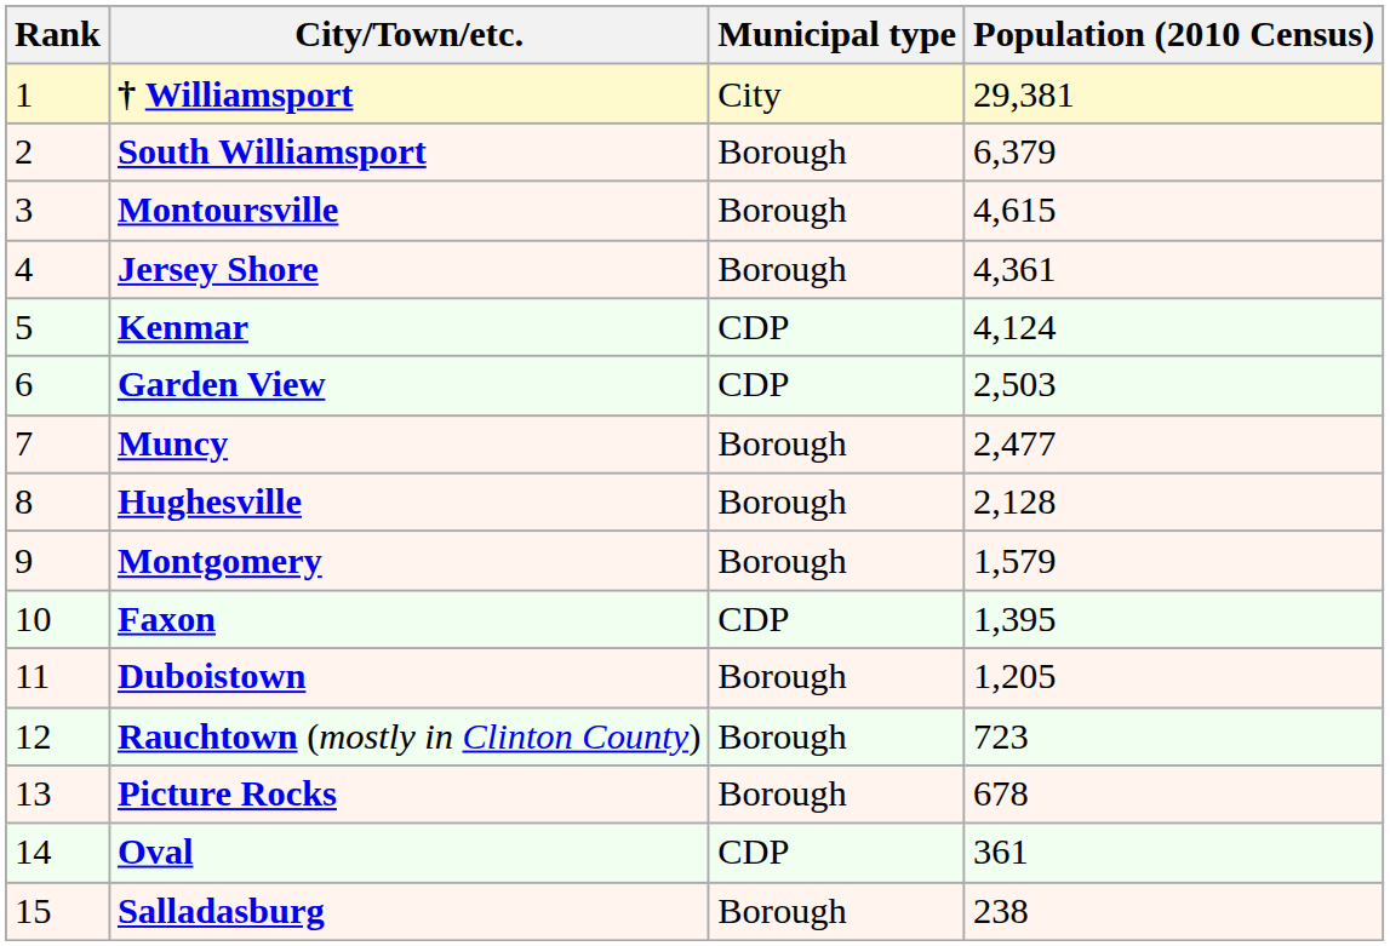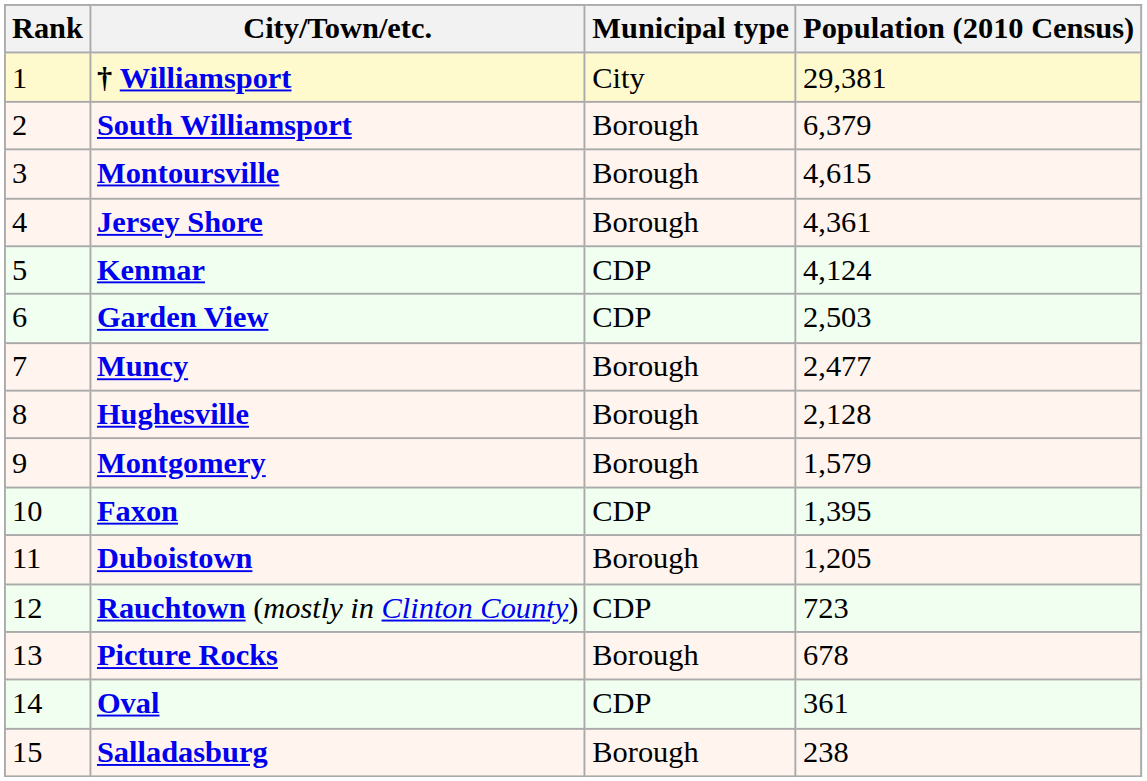Rauchtown (mostly in Clinton County) | Municipal type: Borough -> CDP
